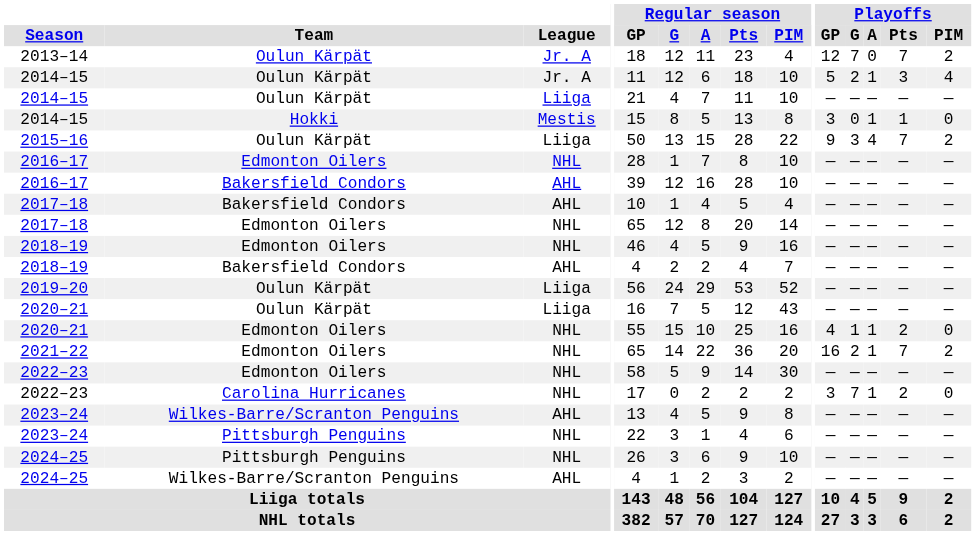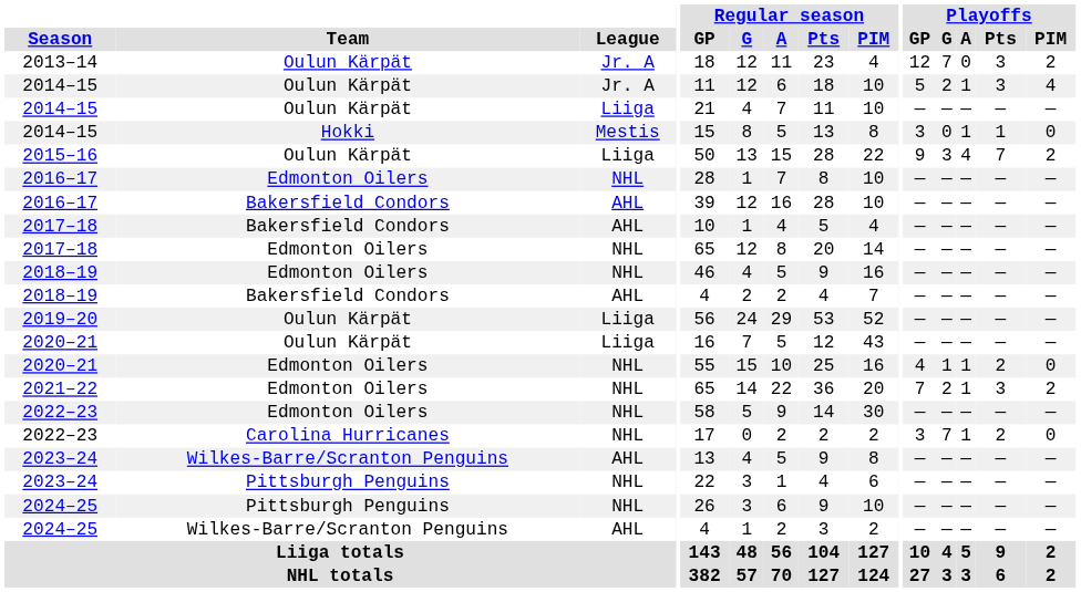2013–14 | Playoffs / Pts: 7 -> 3
2021–22 | Playoffs / GP: 16 -> 7
2021–22 | Playoffs / Pts: 7 -> 3
